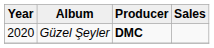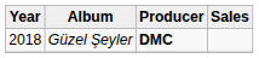Güzel Şeyler | Year: 2020 -> 2018
